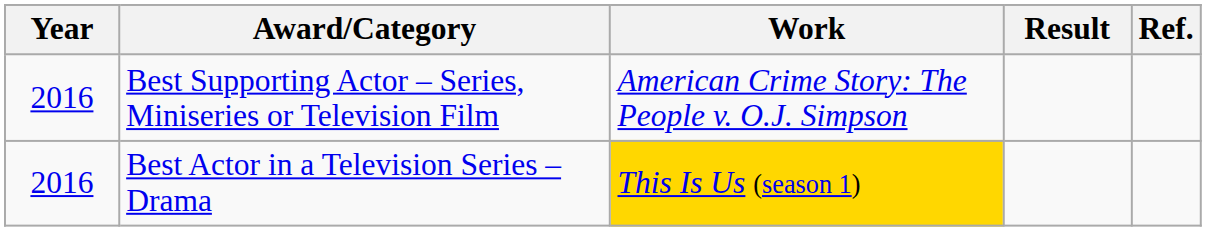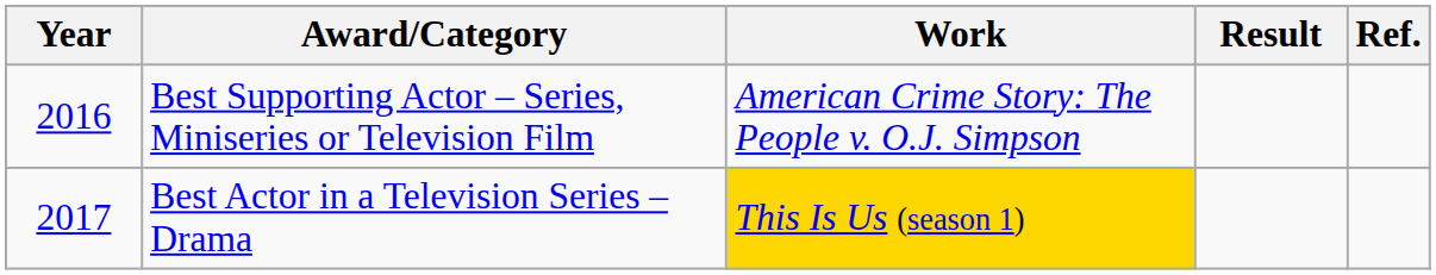Best Actor in a Television Series – Drama | Year: 2016 -> 2017
